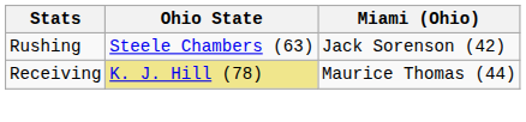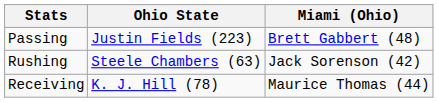+ row: Passing | Justin Fields (223) | Brett Gabbert (48)
Receiving | Ohio State: khaki background -> no background
